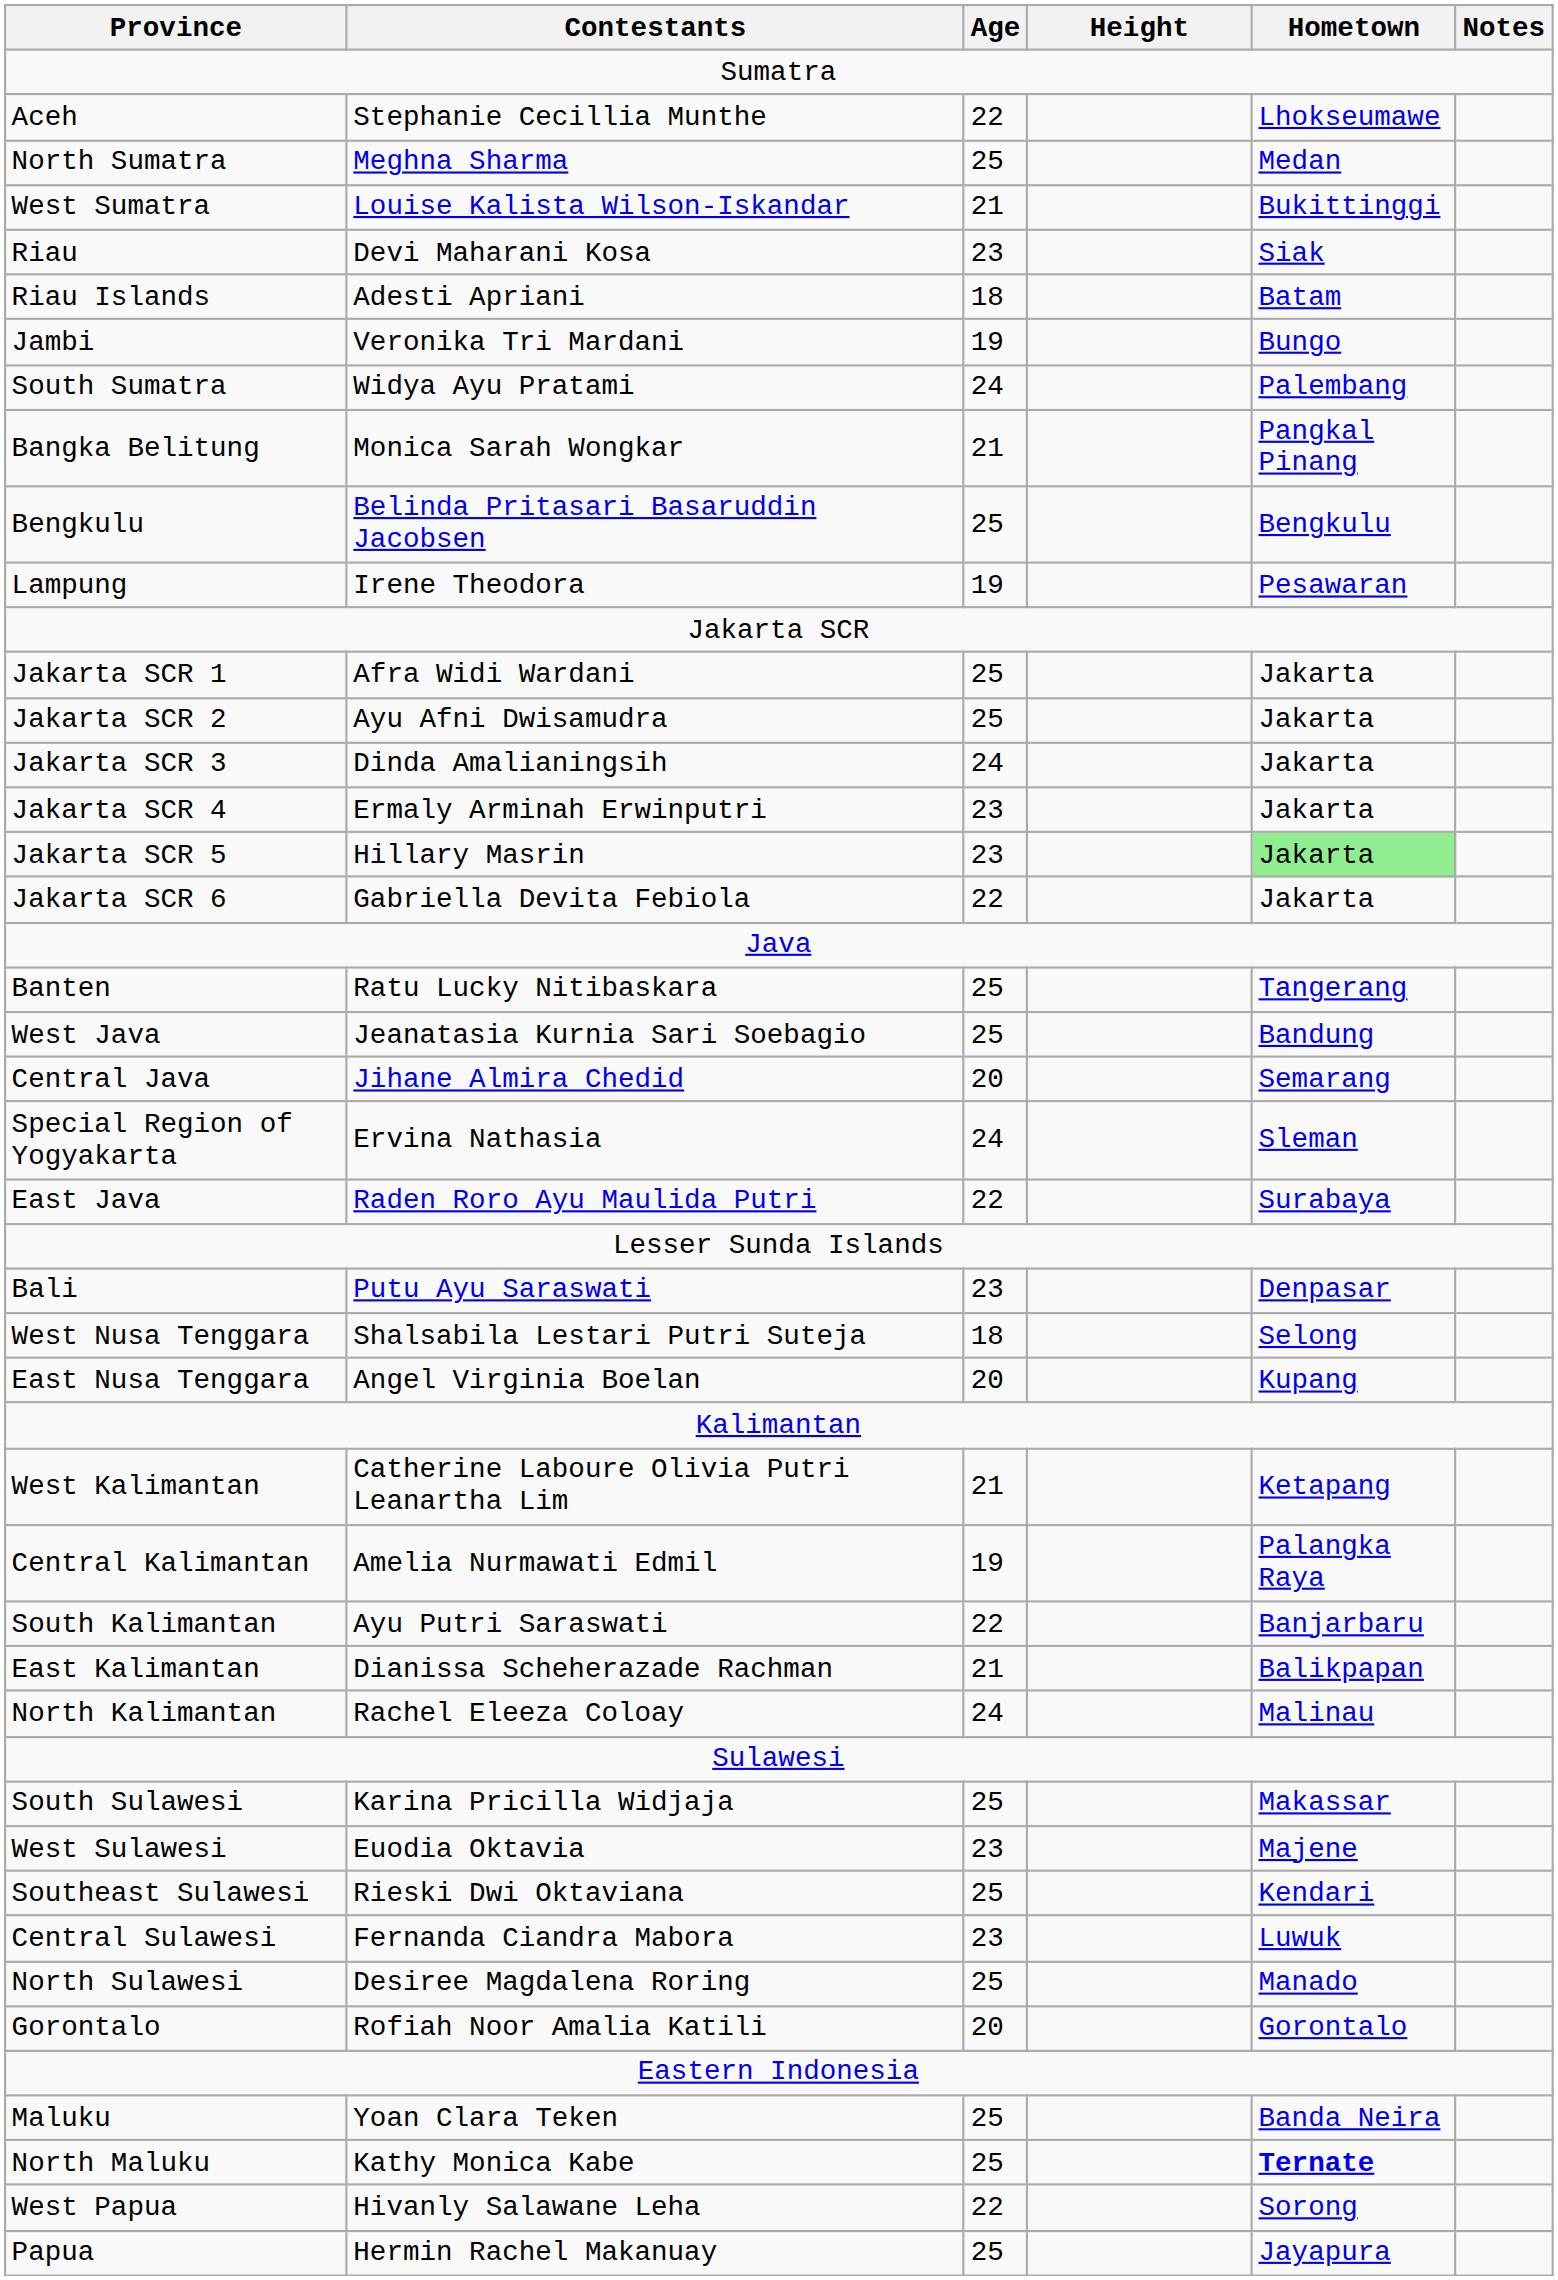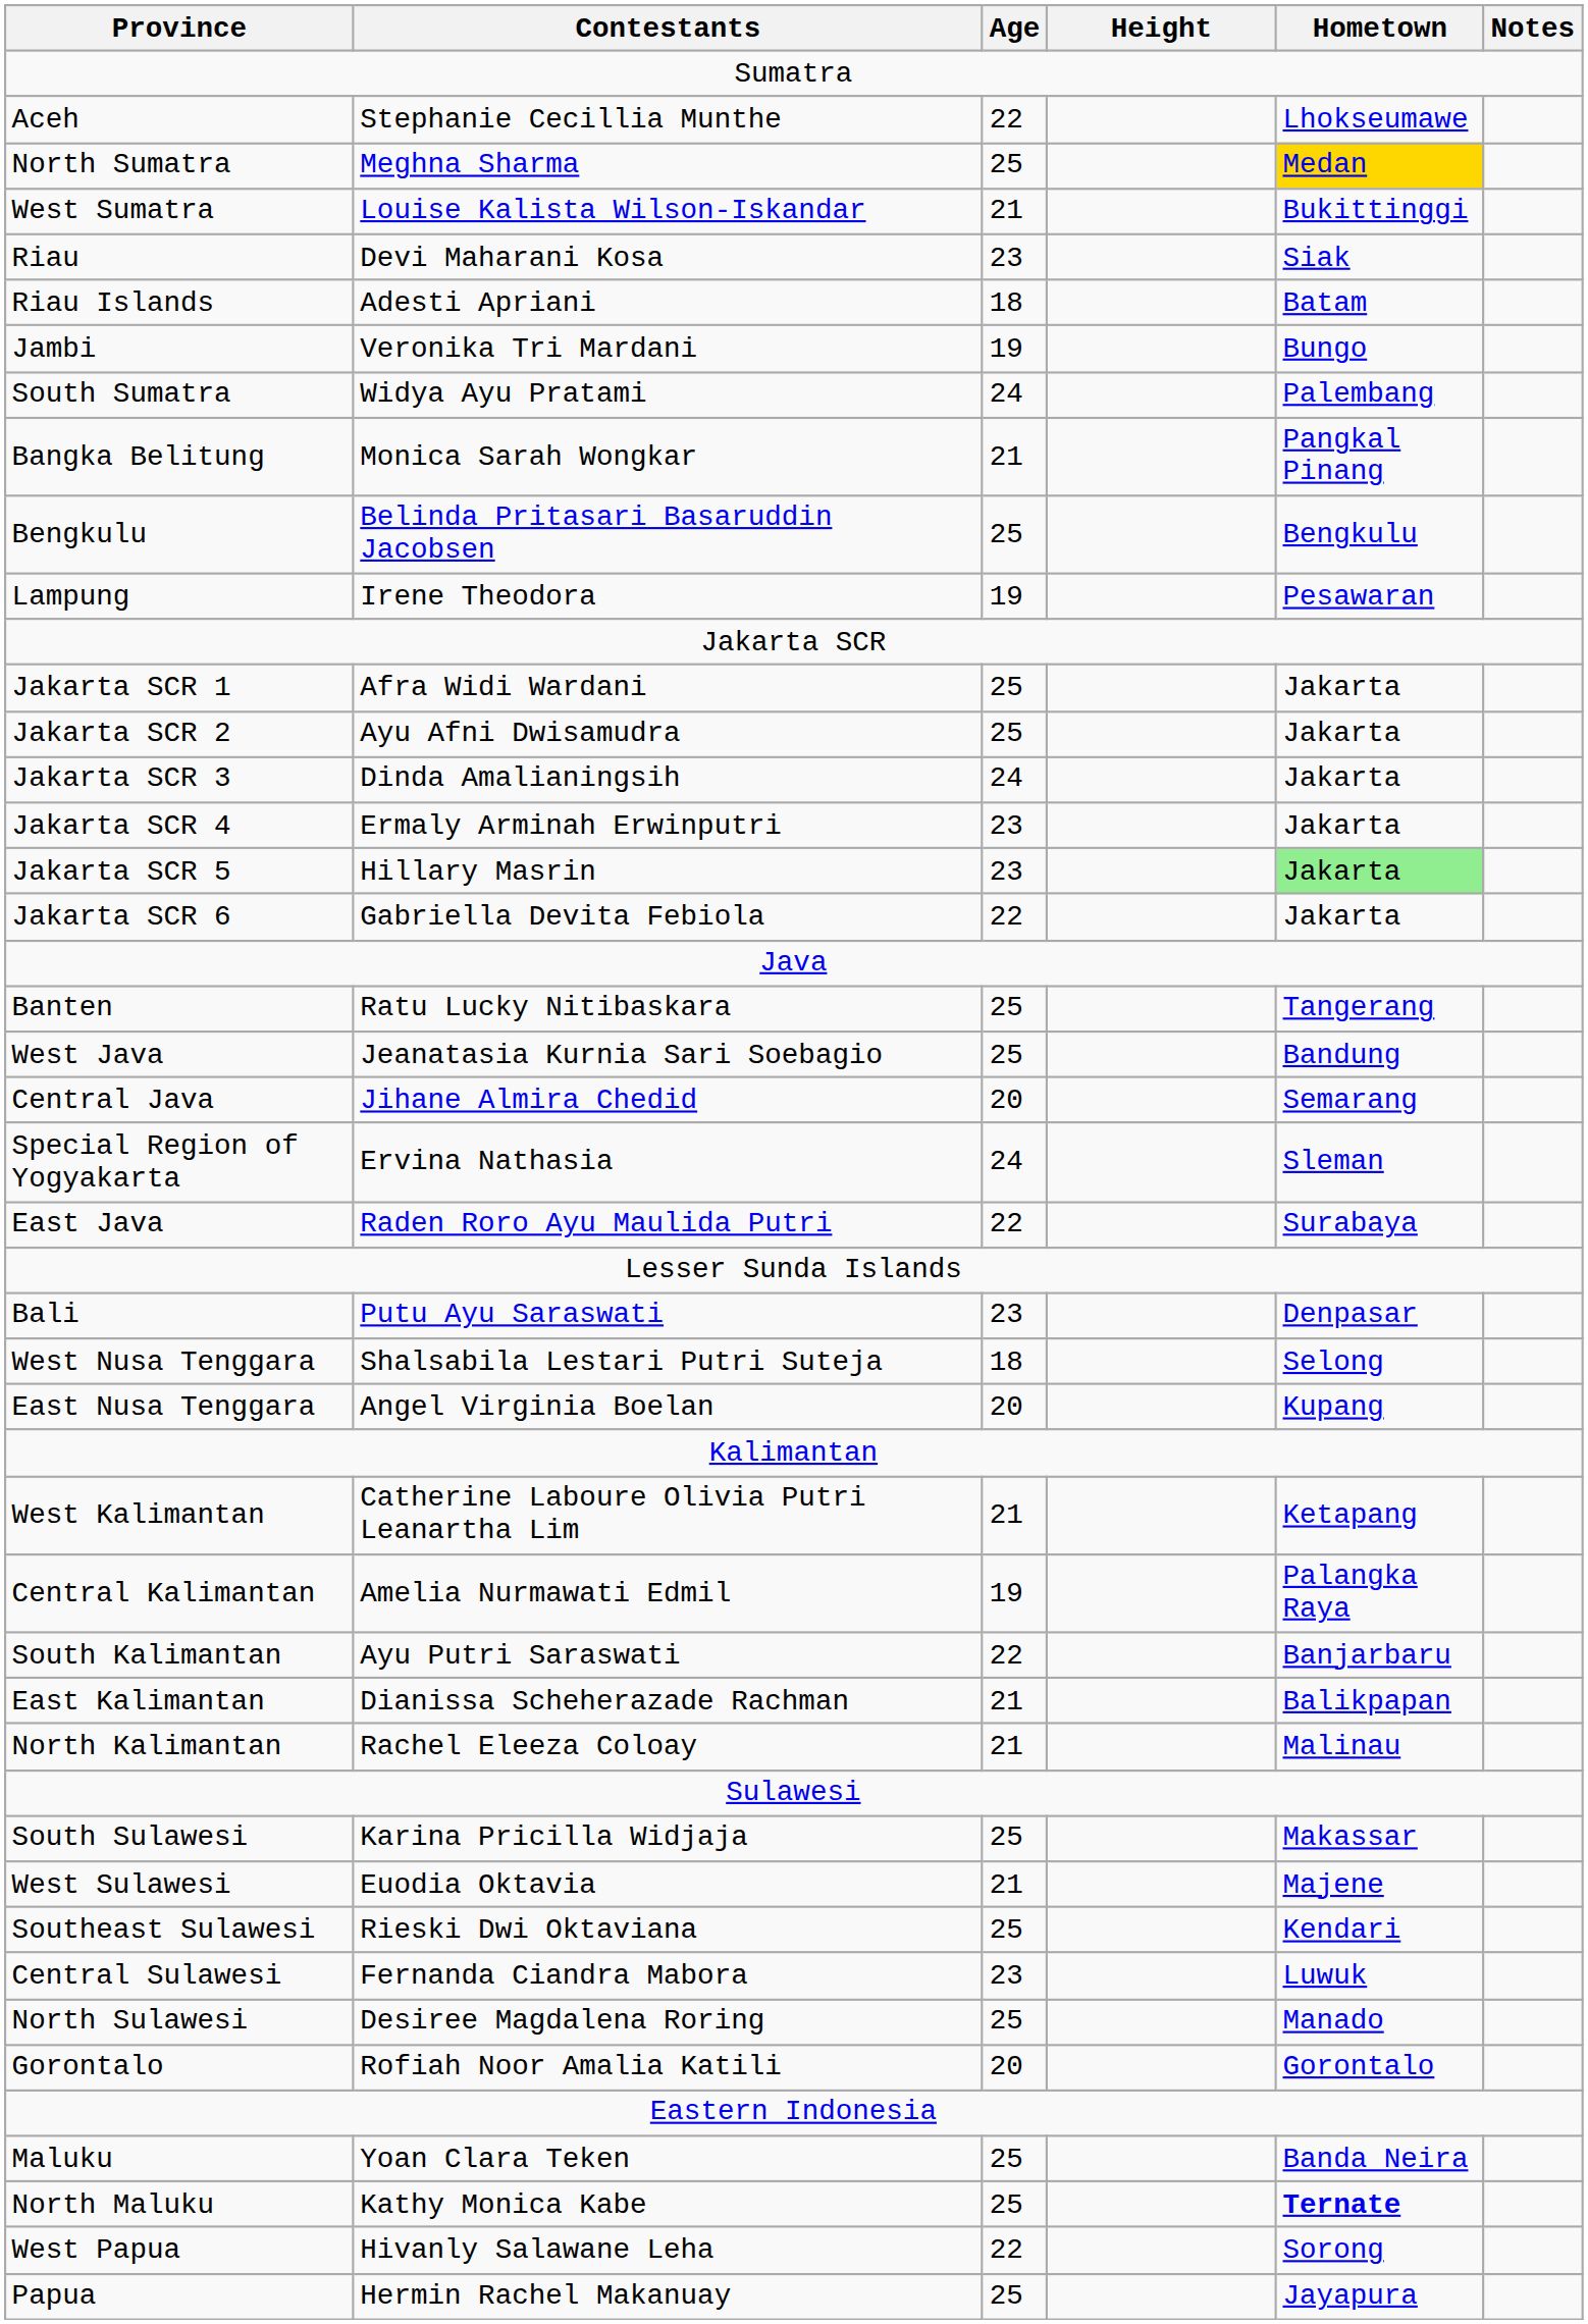North Sumatra | Hometown: no background -> gold background
North Kalimantan | Age: 24 -> 21
West Sulawesi | Age: 23 -> 21
